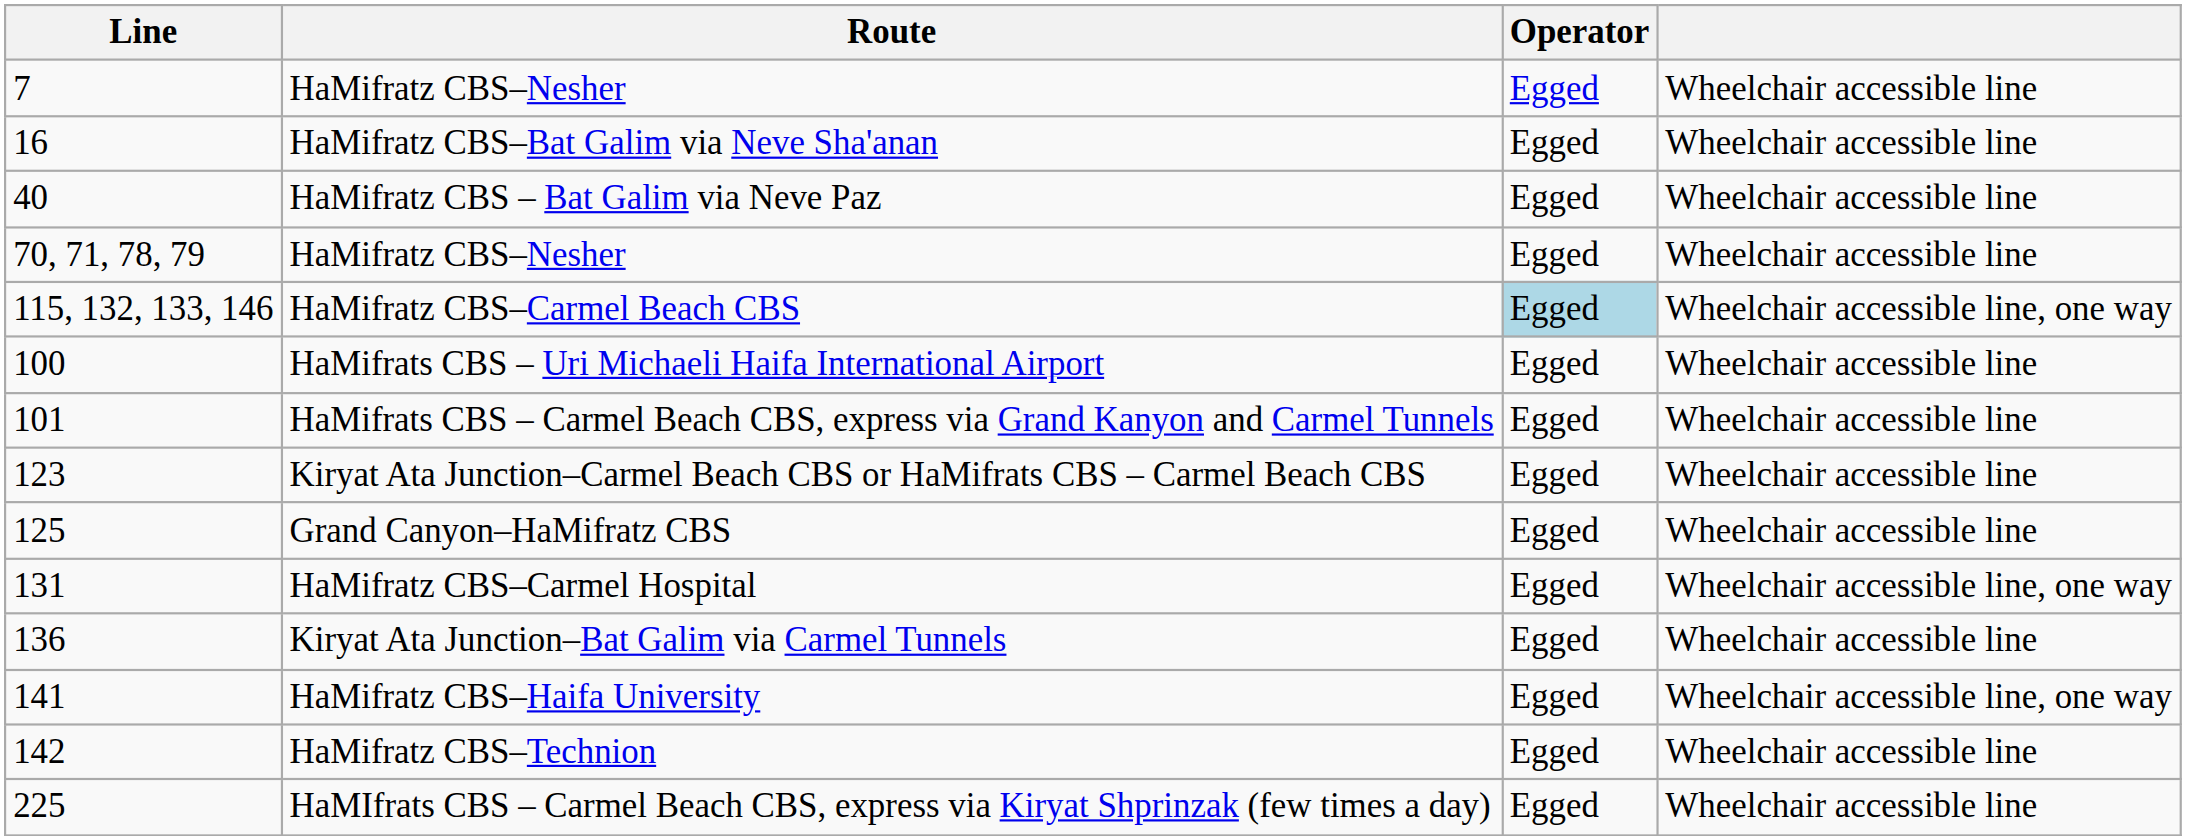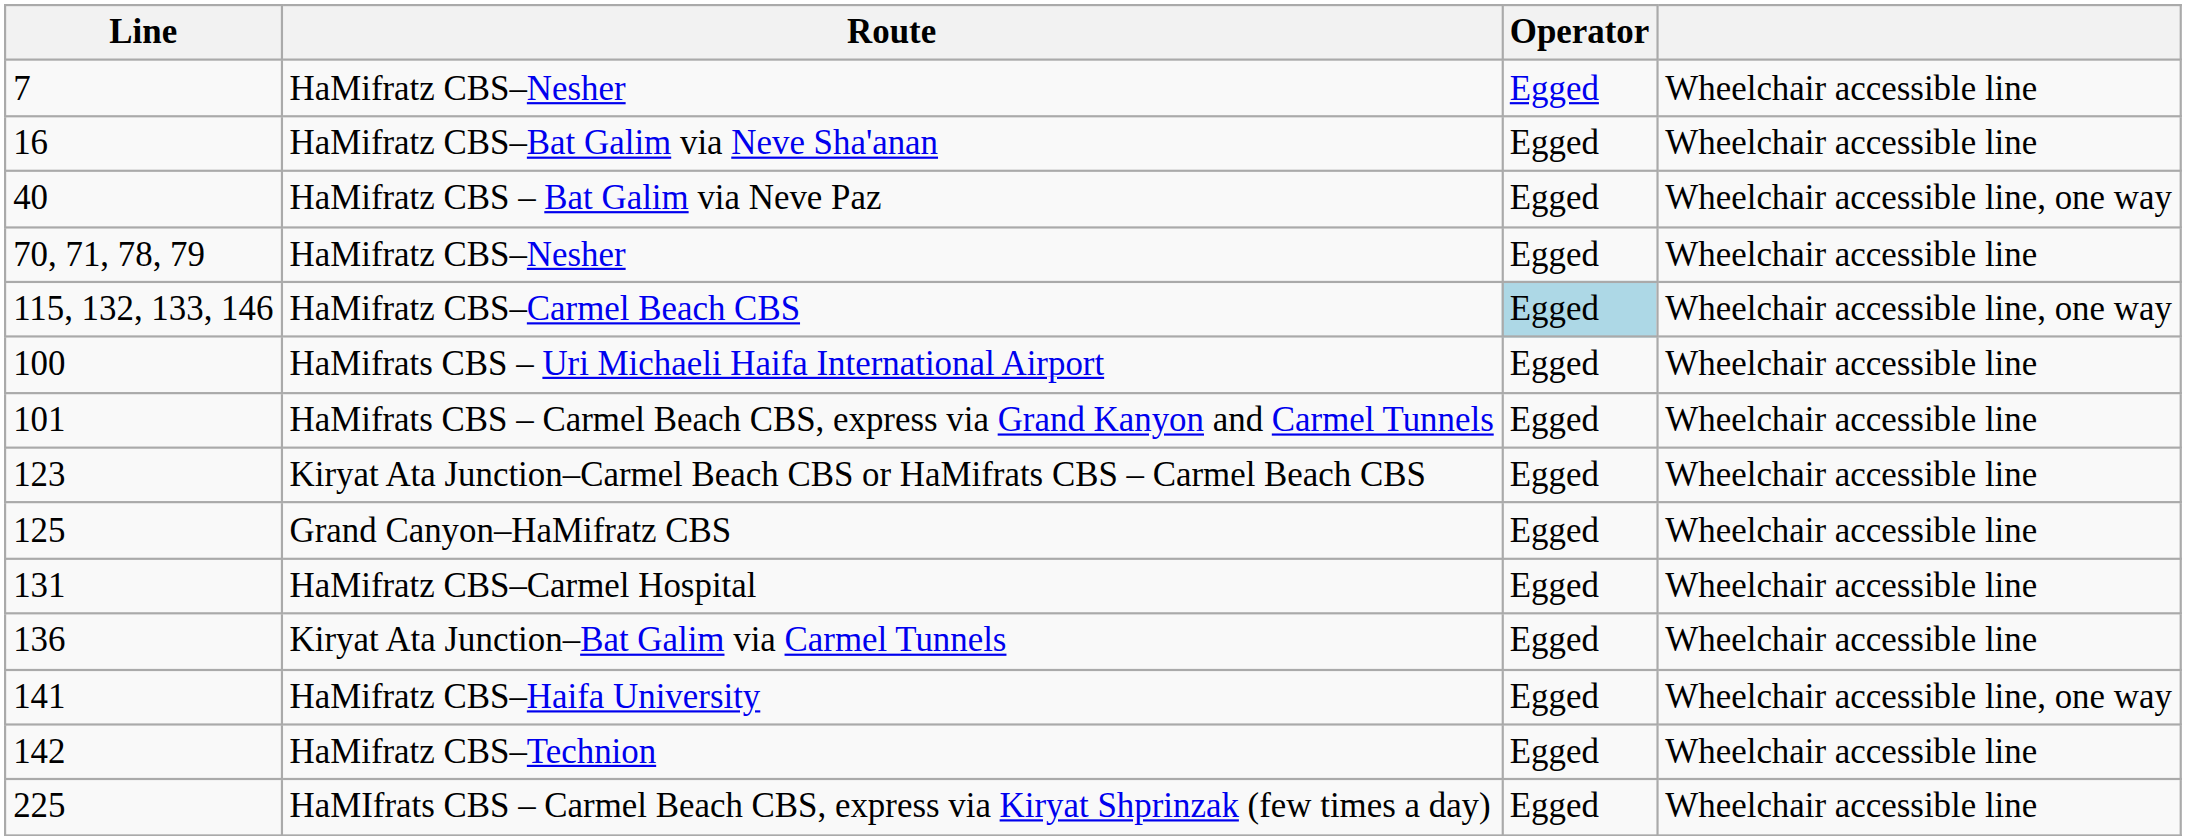HaMifratz CBS – Bat Galim via Neve Paz | column 4: Wheelchair accessible line -> Wheelchair accessible line, one way
HaMifratz CBS–Carmel Hospital | column 4: Wheelchair accessible line, one way -> Wheelchair accessible line
